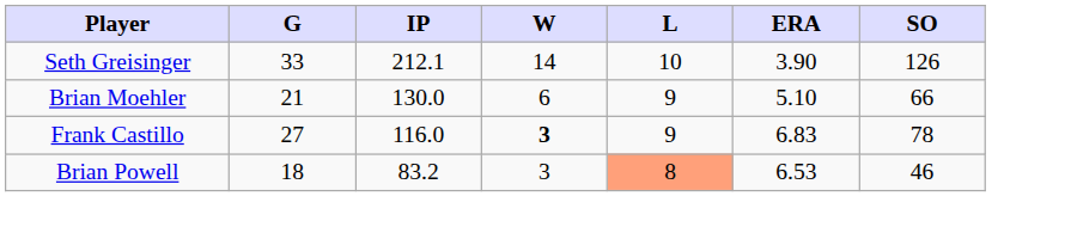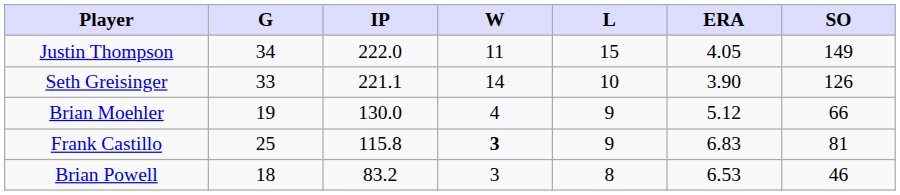+ row: Justin Thompson | 34 | 222.0 | 11 | 15 | 4.05 | 149
Seth Greisinger | IP: 212.1 -> 221.1
Brian Moehler | G: 21 -> 19
Brian Moehler | W: 6 -> 4
Brian Moehler | ERA: 5.10 -> 5.12
Frank Castillo | G: 27 -> 25
Frank Castillo | IP: 116.0 -> 115.8
Frank Castillo | SO: 78 -> 81
Brian Powell | L: lightsalmon background -> no background
